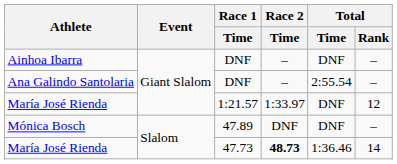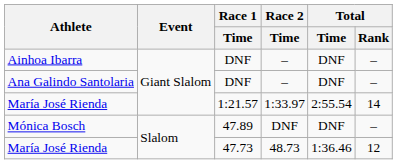Ana Galindo Santolaria | Total / Time: 2:55.54 -> DNF
María José Rienda / 1:21.57 | Total / Time: DNF -> 2:55.54
María José Rienda / 1:21.57 | Total / Rank: 12 -> 14
María José Rienda / 47.73 | Race 2 / Time: bold -> normal
María José Rienda / 47.73 | Total / Rank: 14 -> 12
